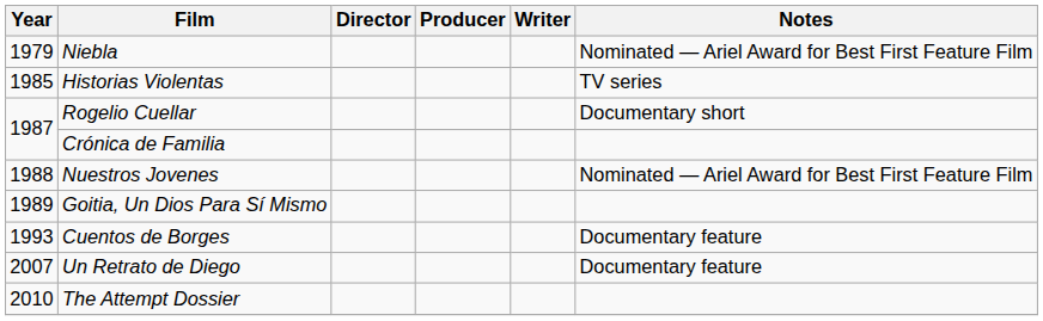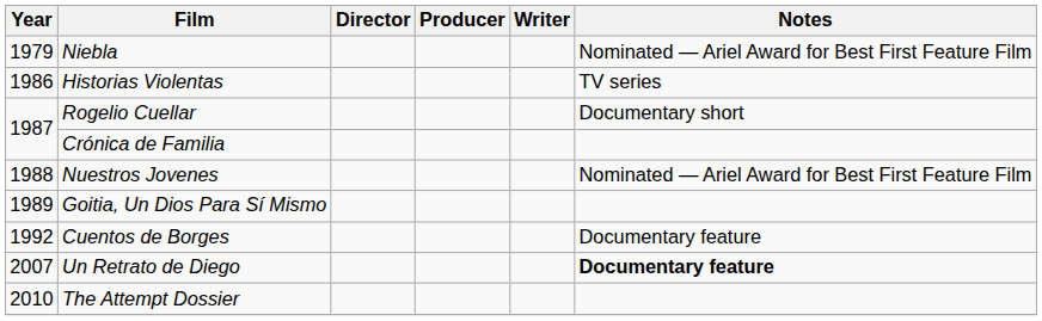Historias Violentas | Year: 1985 -> 1986
Cuentos de Borges | Year: 1993 -> 1992
Un Retrato de Diego | Notes: normal -> bold
